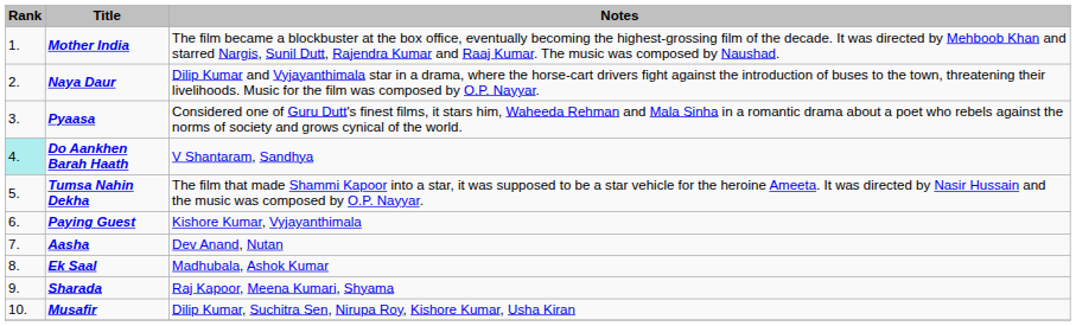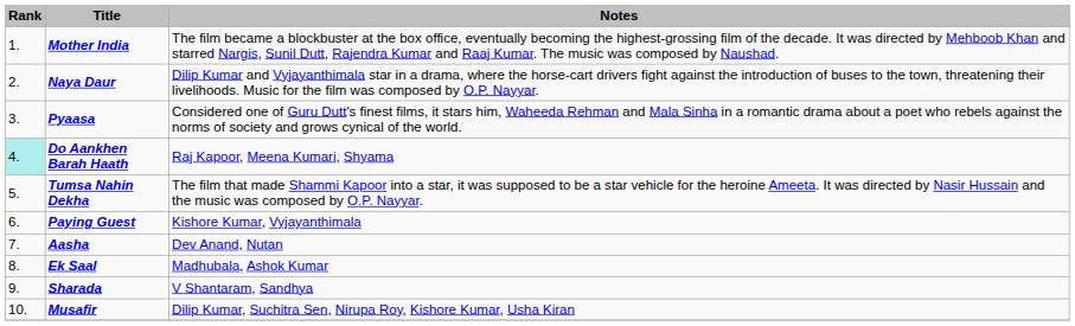Do Aankhen Barah Haath | Notes: V Shantaram, Sandhya -> Raj Kapoor, Meena Kumari, Shyama
Sharada | Notes: Raj Kapoor, Meena Kumari, Shyama -> V Shantaram, Sandhya
